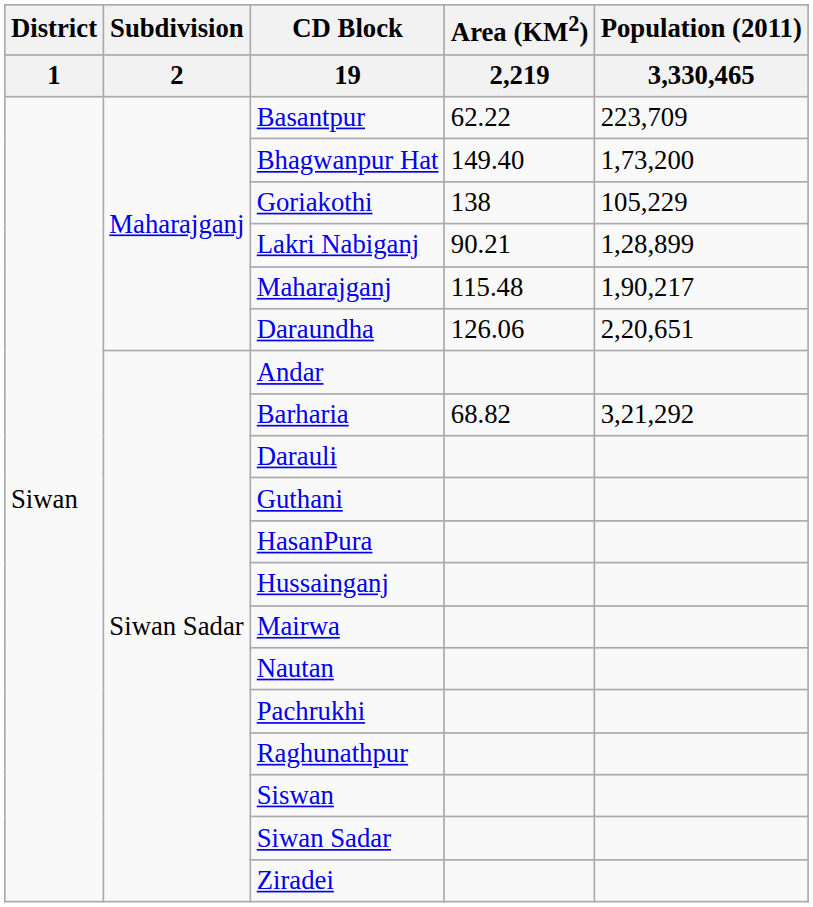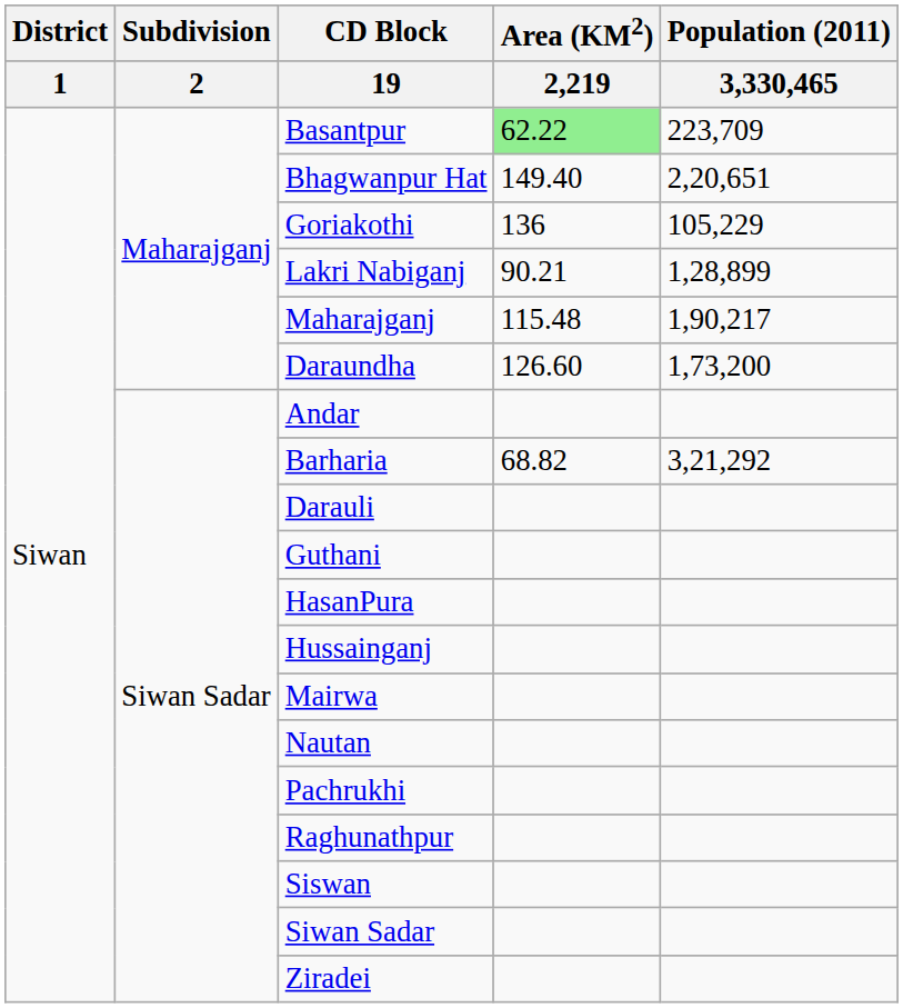Basantpur | Area (KM2) / 2,219: no background -> lightgreen background
Bhagwanpur Hat | Population (2011) / 3,330,465: 1,73,200 -> 2,20,651
Goriakothi | Area (KM2) / 2,219: 138 -> 136
Daraundha | Area (KM2) / 2,219: 126.06 -> 126.60
Daraundha | Population (2011) / 3,330,465: 2,20,651 -> 1,73,200
